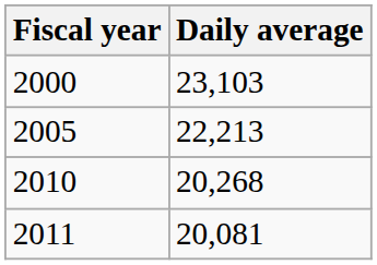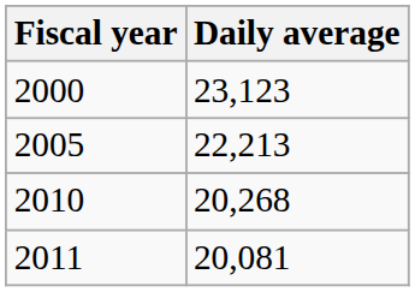2000 | Daily average: 23,103 -> 23,123
